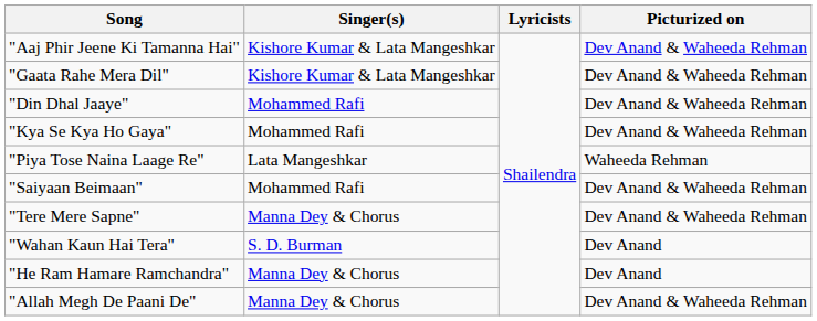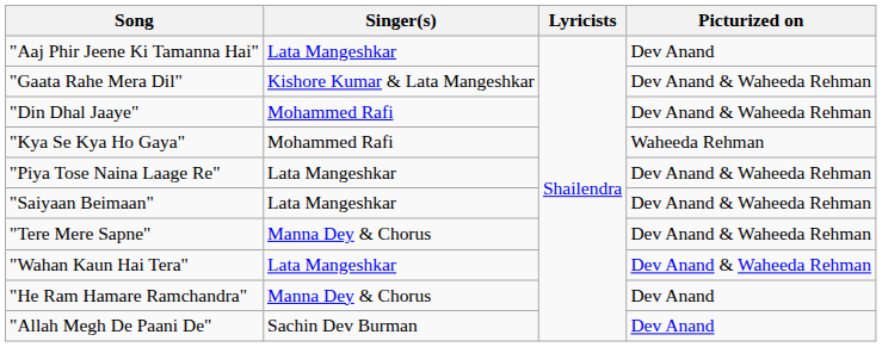"Aaj Phir Jeene Ki Tamanna Hai" | Singer(s): Kishore Kumar & Lata Mangeshkar -> Lata Mangeshkar
"Aaj Phir Jeene Ki Tamanna Hai" | Picturized on: Dev Anand & Waheeda Rehman -> Dev Anand
"Kya Se Kya Ho Gaya" | Picturized on: Dev Anand & Waheeda Rehman -> Waheeda Rehman
"Piya Tose Naina Laage Re" | Picturized on: Waheeda Rehman -> Dev Anand & Waheeda Rehman
"Saiyaan Beimaan" | Singer(s): Mohammed Rafi -> Lata Mangeshkar
"Wahan Kaun Hai Tera" | Singer(s): S. D. Burman -> Lata Mangeshkar
"Wahan Kaun Hai Tera" | Picturized on: Dev Anand -> Dev Anand & Waheeda Rehman
"Allah Megh De Paani De" | Singer(s): Manna Dey & Chorus -> Sachin Dev Burman
"Allah Megh De Paani De" | Picturized on: Dev Anand & Waheeda Rehman -> Dev Anand
